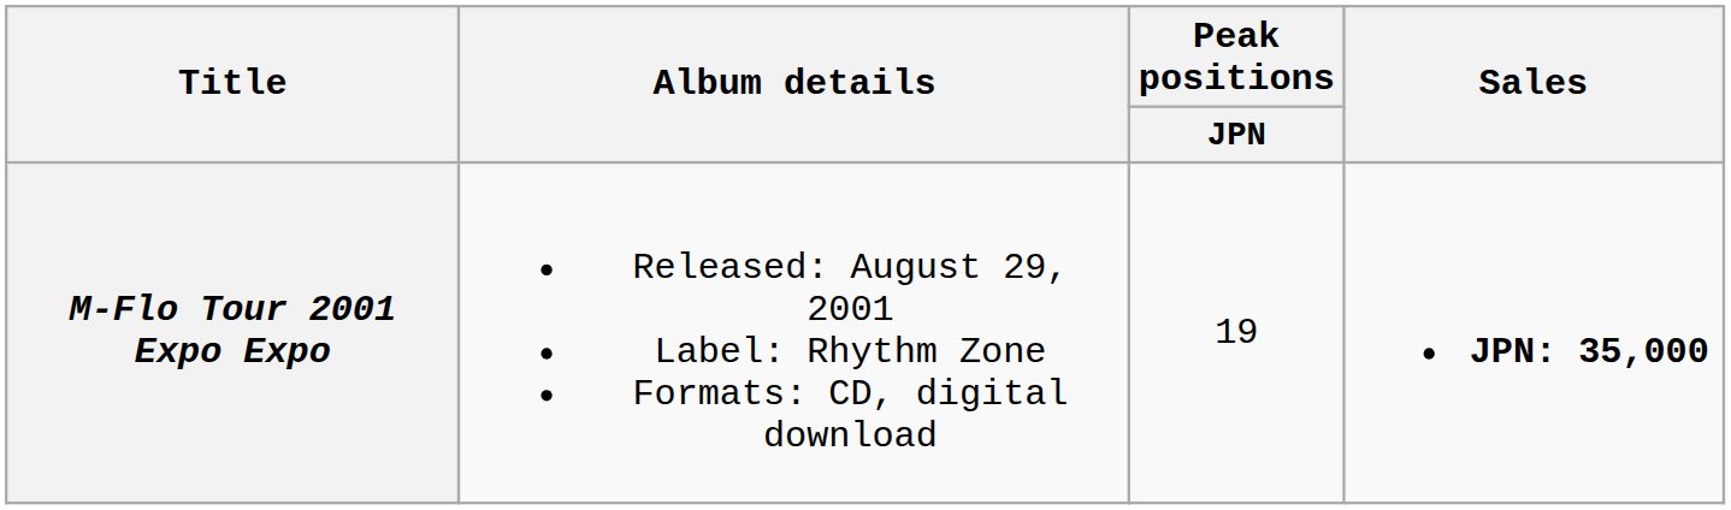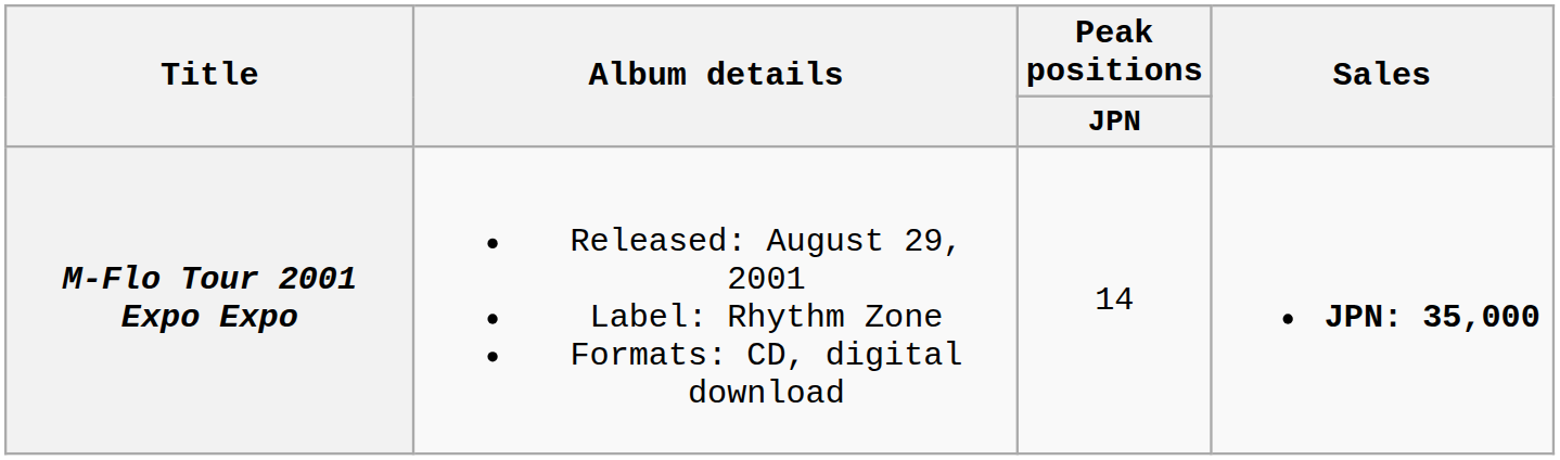M-Flo Tour 2001 Expo Expo | Peak positions / JPN: 19 -> 14
